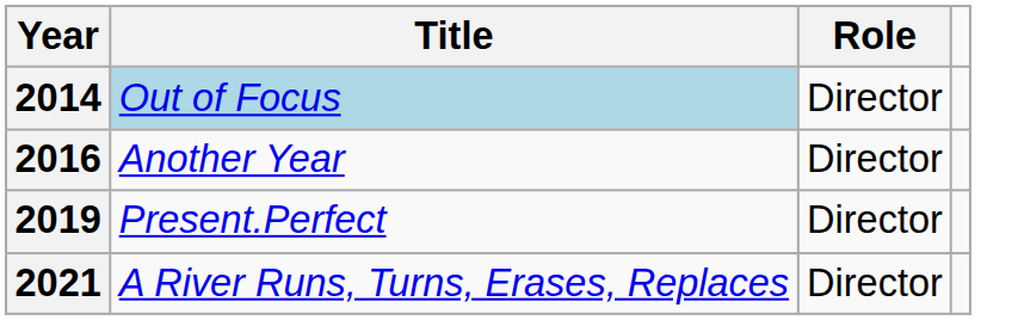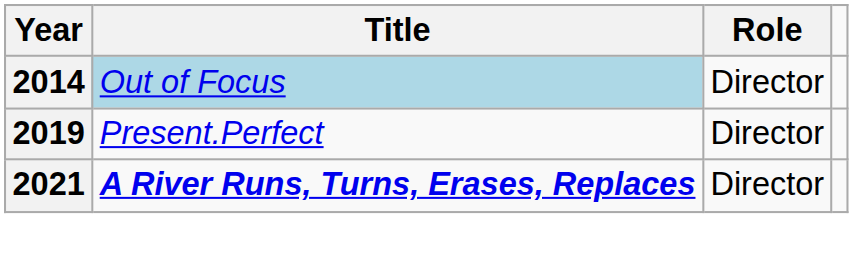- row: 2016 | Another Year | Director
2021 | Title: normal -> bold
